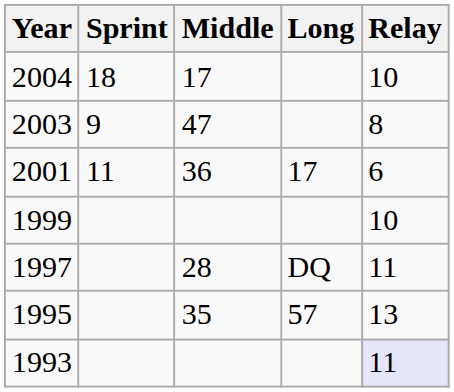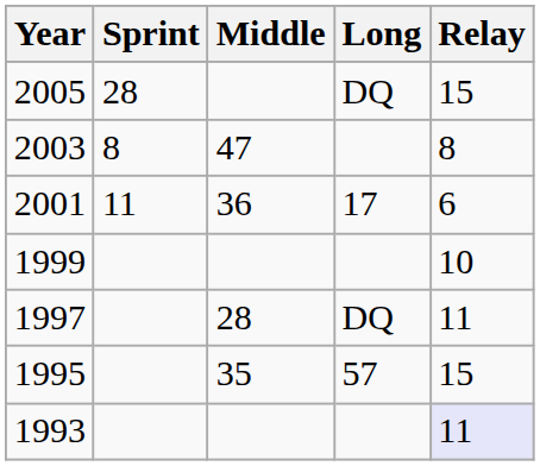+ row: 2005 | 28 | DQ | 15
- row: 2004 | 18 | 17 | 10
2003 | Sprint: 9 -> 8
1995 | Relay: 13 -> 15
